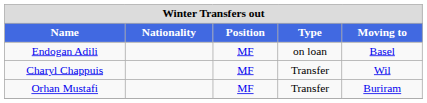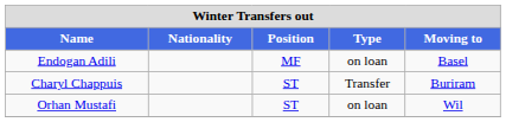Charyl Chappuis | Position: MF -> ST
Charyl Chappuis | Moving to: Wil -> Buriram
Orhan Mustafi | Position: MF -> ST
Orhan Mustafi | Type: Transfer -> on loan
Orhan Mustafi | Moving to: Buriram -> Wil
